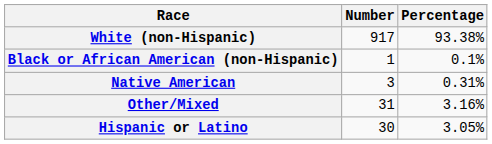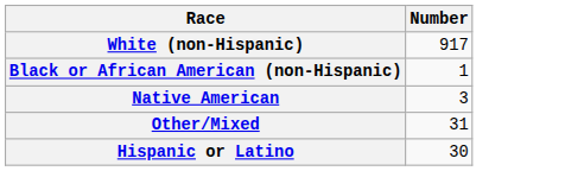- column: Percentage | 93.38% | 0.1% | 0.31% | 3.16% | 3.05%
